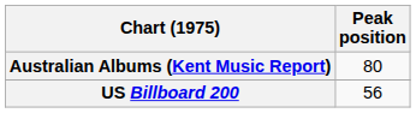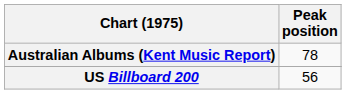Australian Albums (Kent Music Report) | Peak position: 80 -> 78
